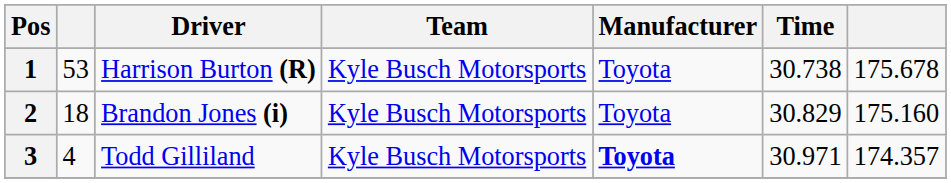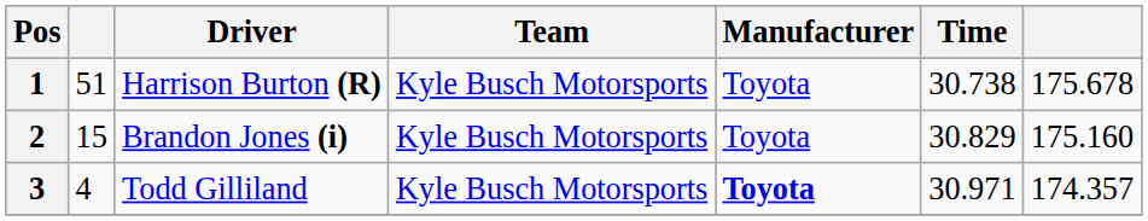1 | column 2: 53 -> 51
2 | column 2: 18 -> 15
